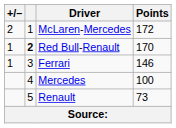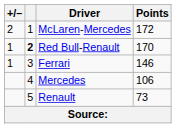Mercedes | Points: 100 -> 106
